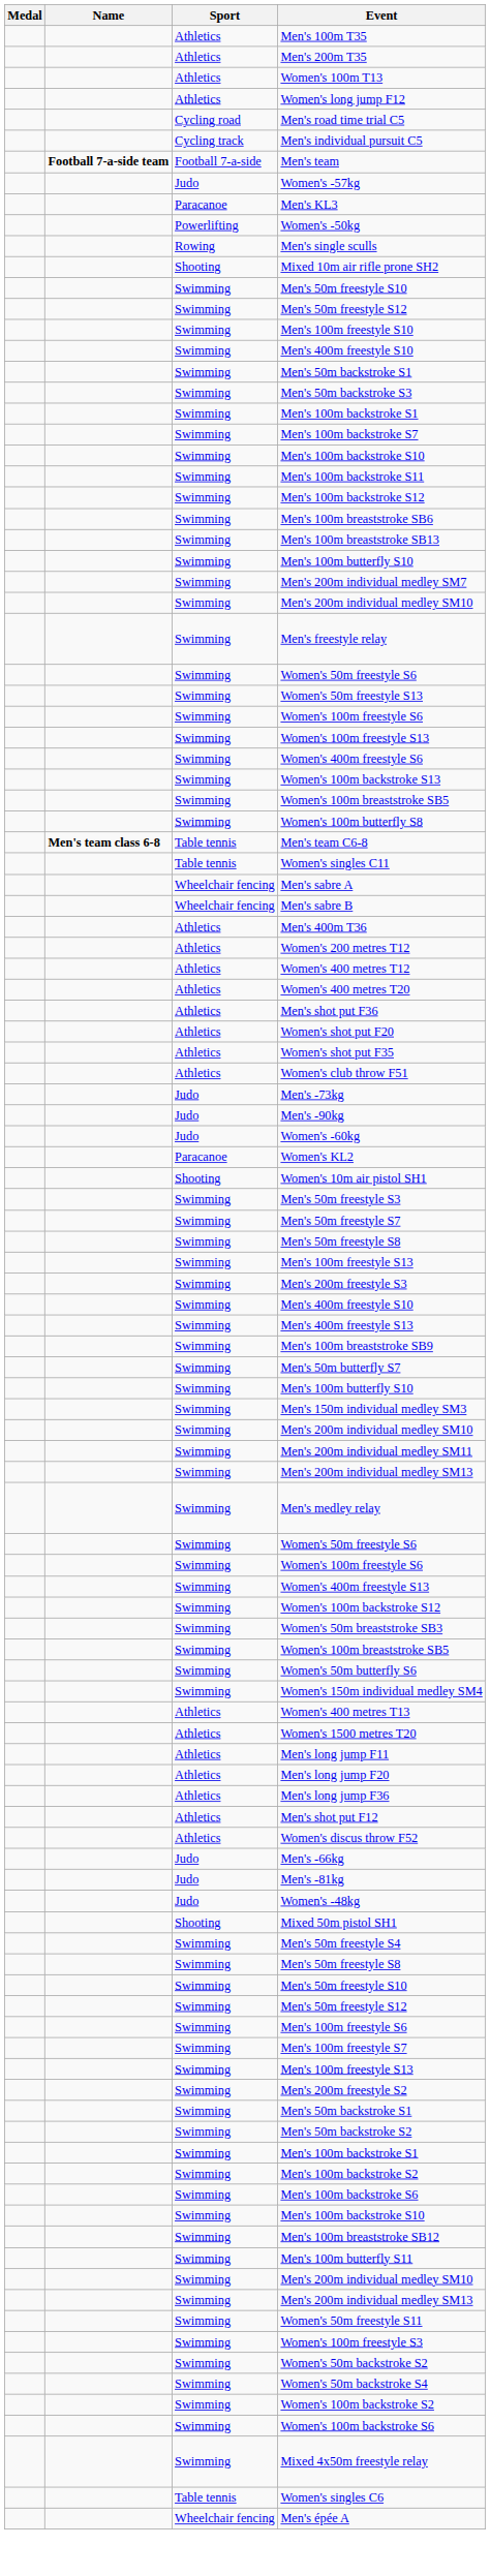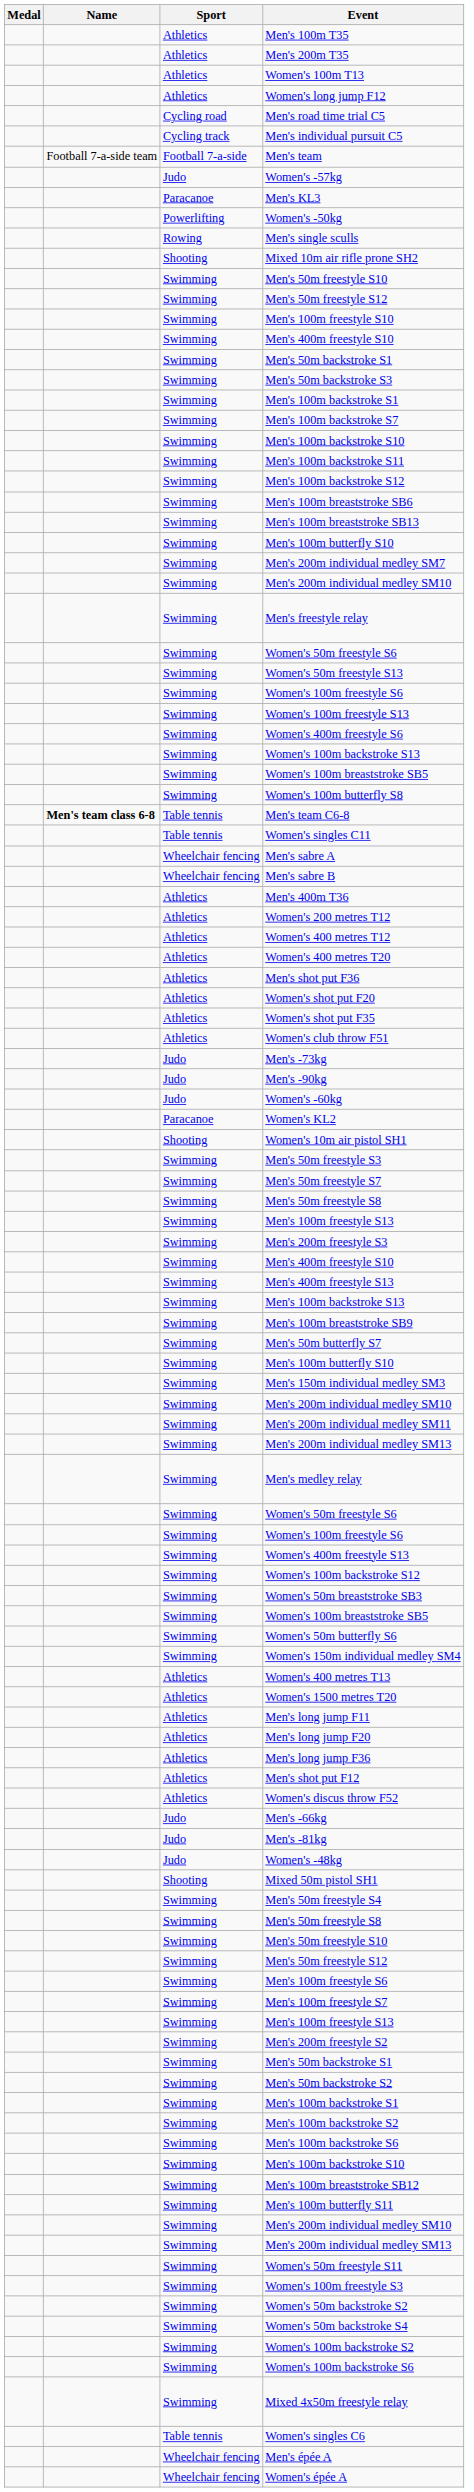Men's team | Name: bold -> normal
+ row: Swimming | Men's 100m backstroke S13
+ row: Wheelchair fencing | Women's épée A
